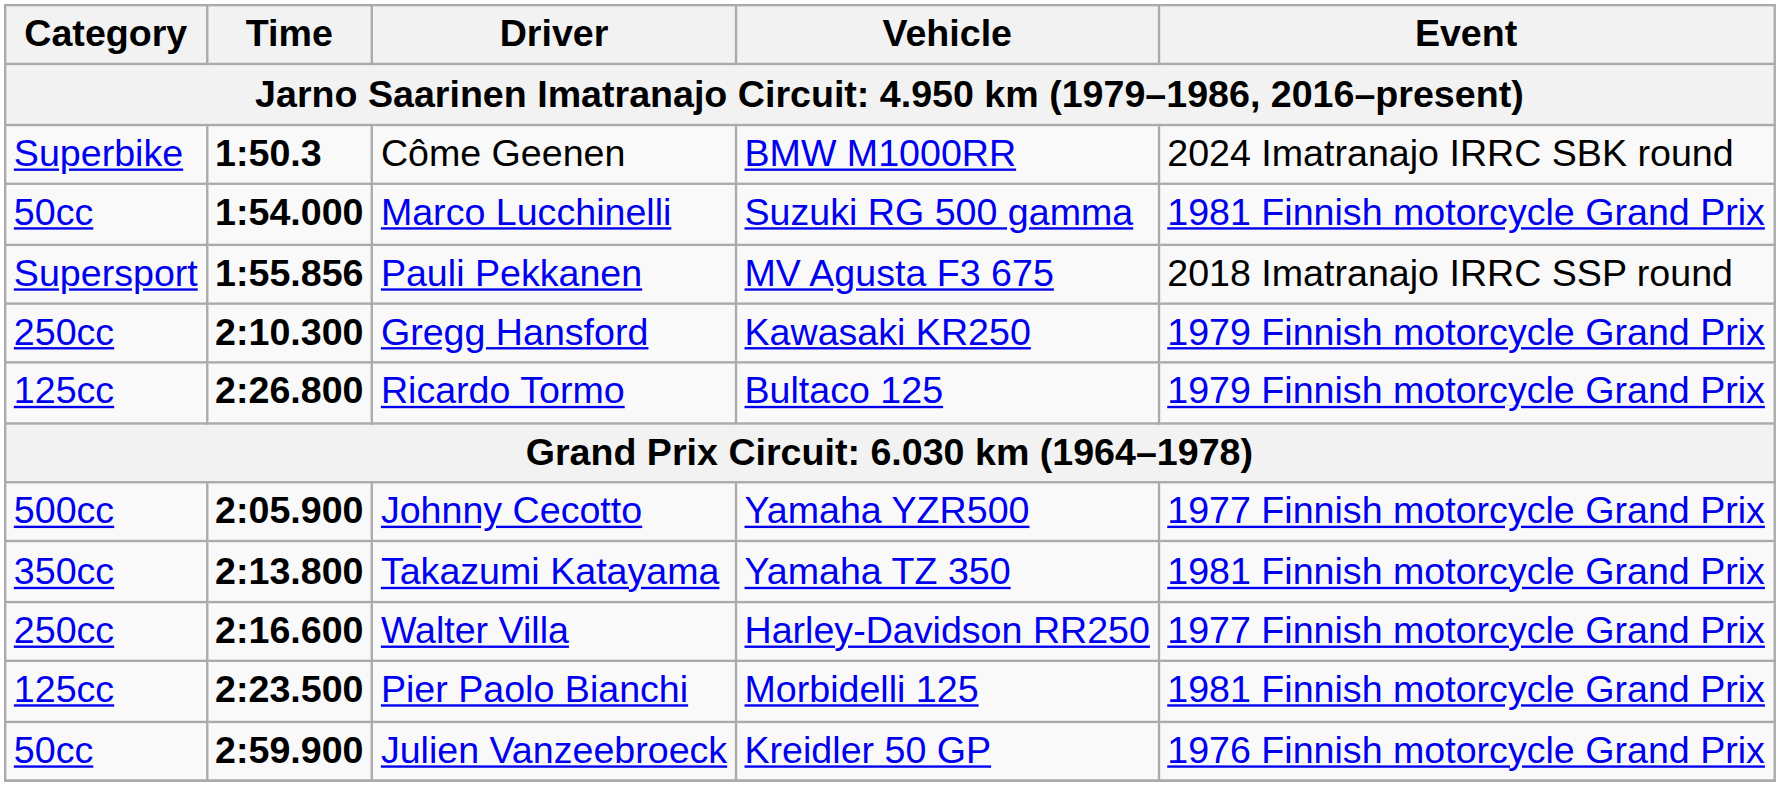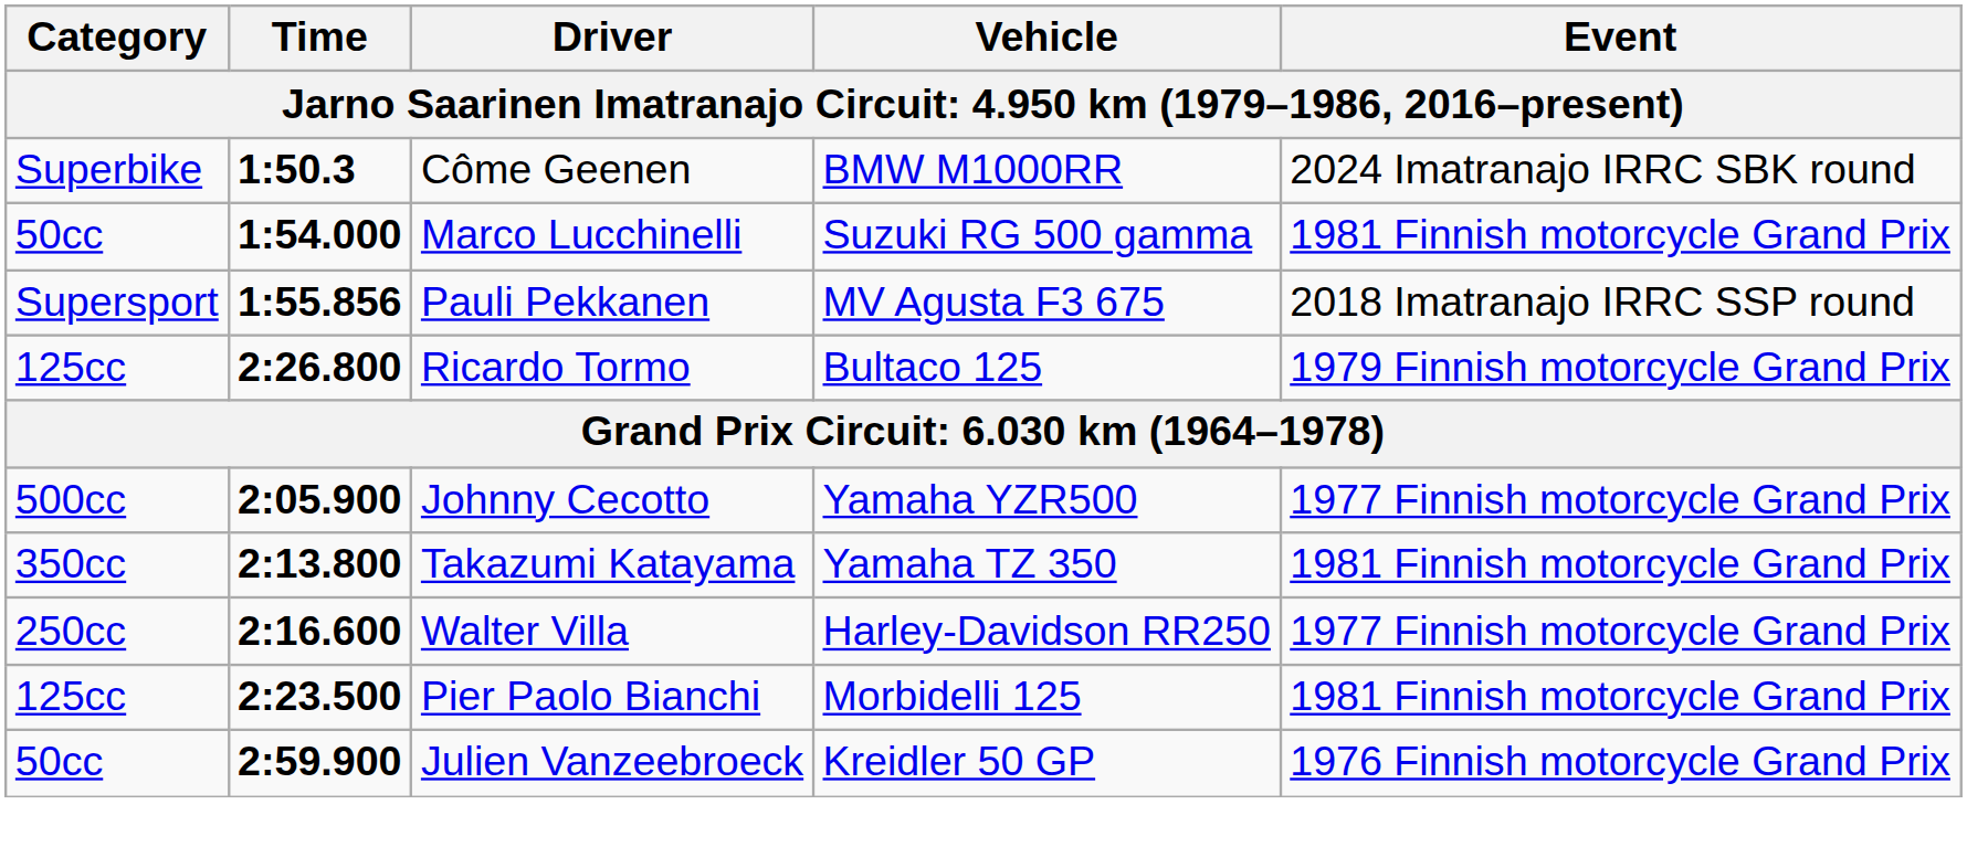- row: 250cc | 2:10.300 | Gregg Hansford | Kawasaki KR250 | 1979 Finnish motorcycle Grand Prix
